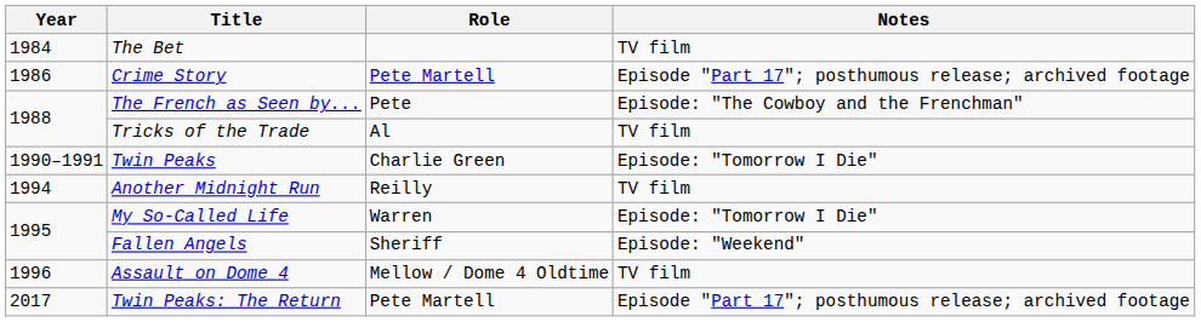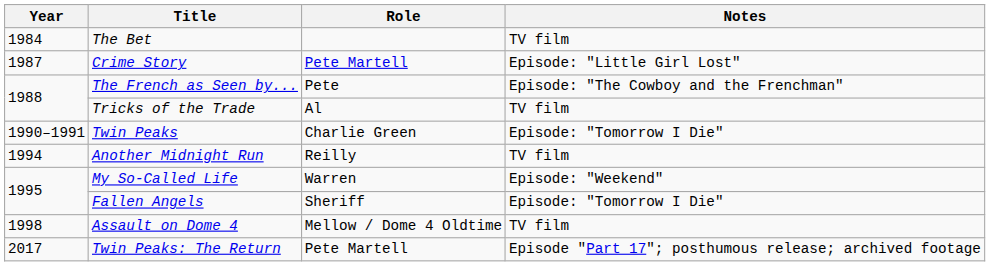Crime Story | Year: 1986 -> 1987
Crime Story | Notes: Episode "Part 17"; posthumous release; archived footage -> Episode: "Little Girl Lost"
My So-Called Life | Notes: Episode: "Tomorrow I Die" -> Episode: "Weekend"
Fallen Angels | Notes: Episode: "Weekend" -> Episode: "Tomorrow I Die"
Assault on Dome 4 | Year: 1996 -> 1998
